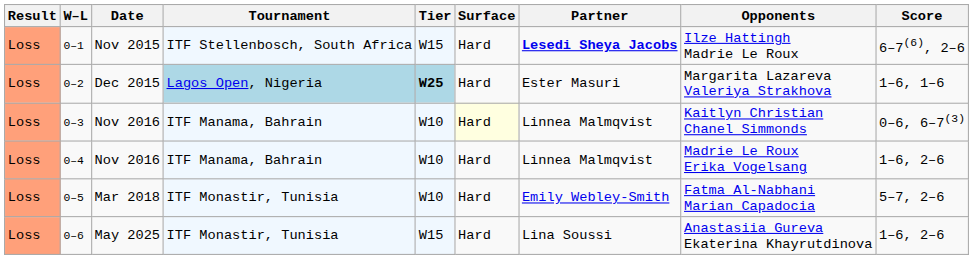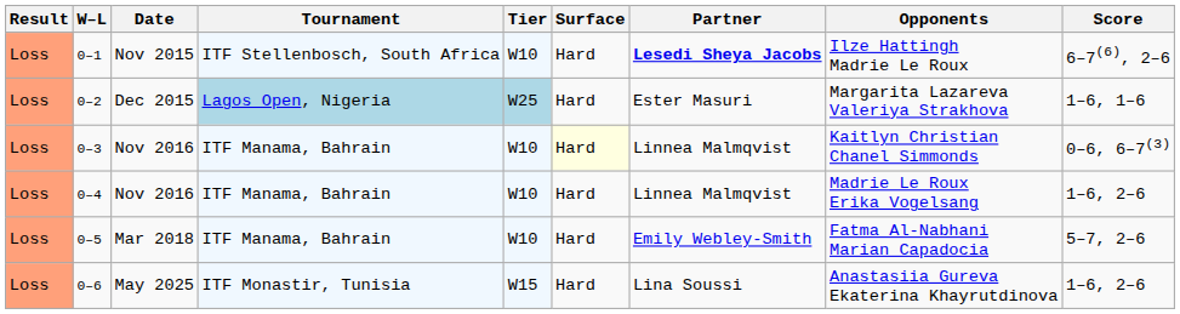0–1 | Tier: W15 -> W10
0–2 | Tier: bold -> normal
0–5 | Tournament: ITF Monastir, Tunisia -> ITF Manama, Bahrain
